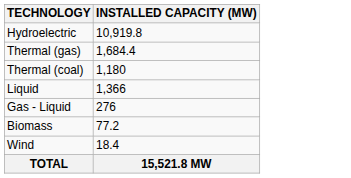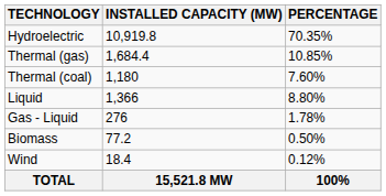+ column: PERCENTAGE | 70.35% | 10.85% | 7.60% | 8.80% | 1.78% | 0.50% | 0.12% | 100%
